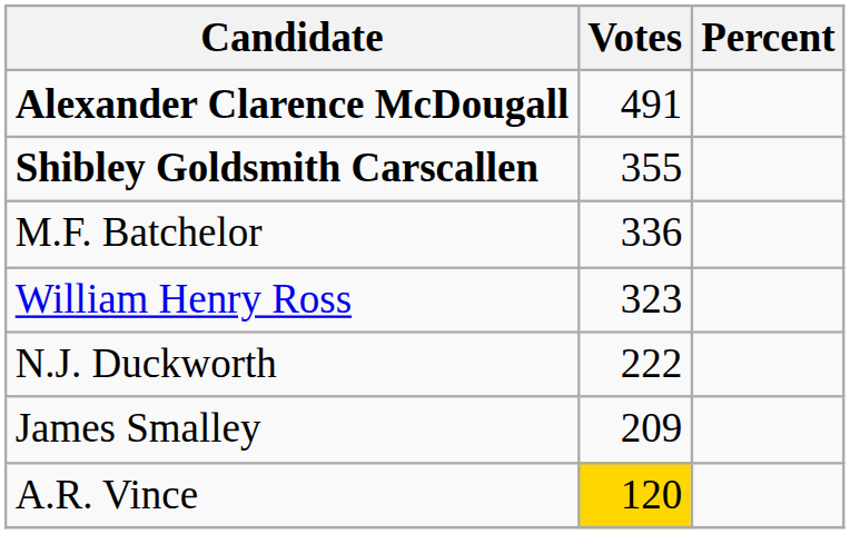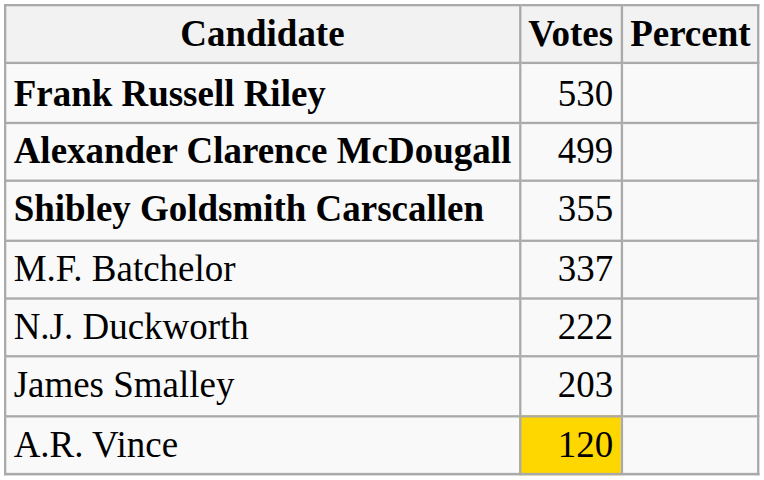+ row: Frank Russell Riley | 530
Alexander Clarence McDougall | Votes: 491 -> 499
M.F. Batchelor | Votes: 336 -> 337
- row: William Henry Ross | 323
James Smalley | Votes: 209 -> 203
